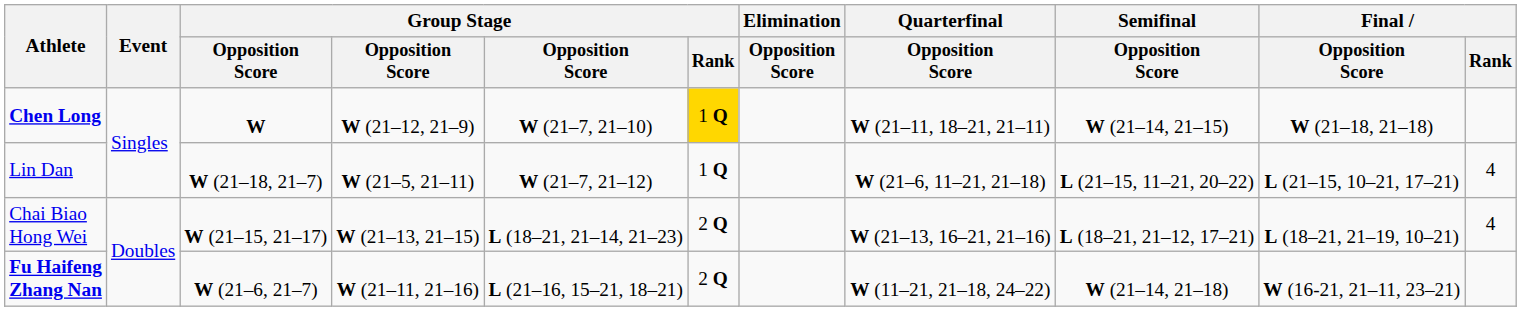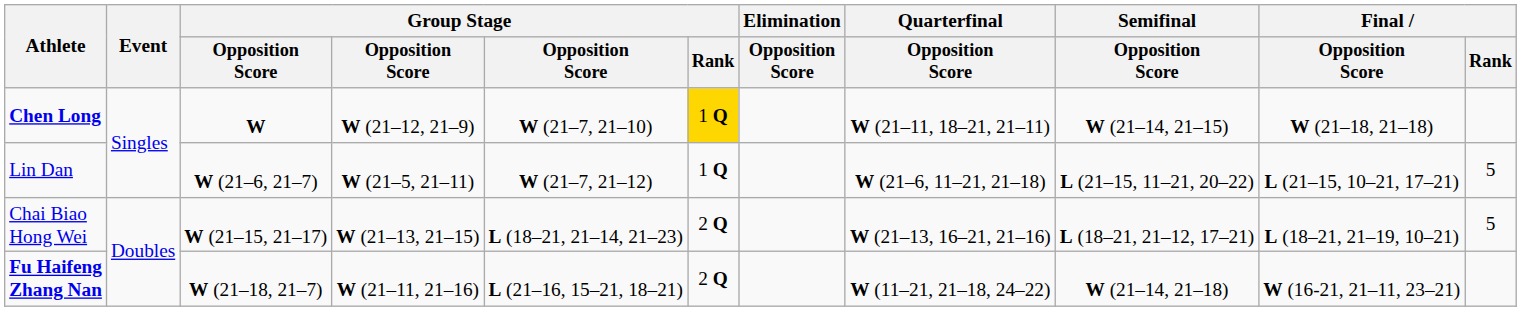Lin Dan | column 3: W (21–18, 21–7) -> W (21–6, 21–7)
Lin Dan | Final / Rank: 4 -> 5
Chai Biao Hong Wei | Final / Rank: 4 -> 5
Fu Haifeng Zhang Nan | column 3: W (21–6, 21–7) -> W (21–18, 21–7)
